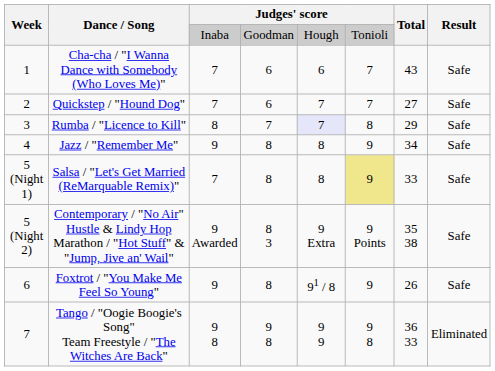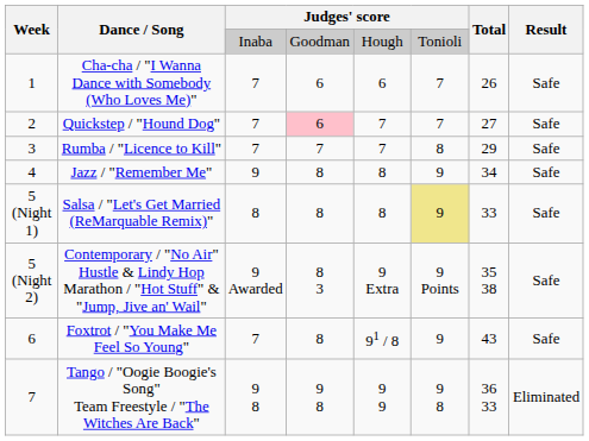Cha-cha / "I Wanna Dance with Somebody (Who Loves Me)" | Total: 43 -> 26
Quickstep / "Hound Dog" | column 4: no background -> pink background
Rumba / "Licence to Kill" | column 3: 8 -> 7
Rumba / "Licence to Kill" | column 5: lavender background -> no background
Salsa / "Let's Get Married (ReMarquable Remix)" | column 3: 7 -> 8
Foxtrot / "You Make Me Feel So Young" | column 3: 9 -> 7
Foxtrot / "You Make Me Feel So Young" | Total: 26 -> 43
